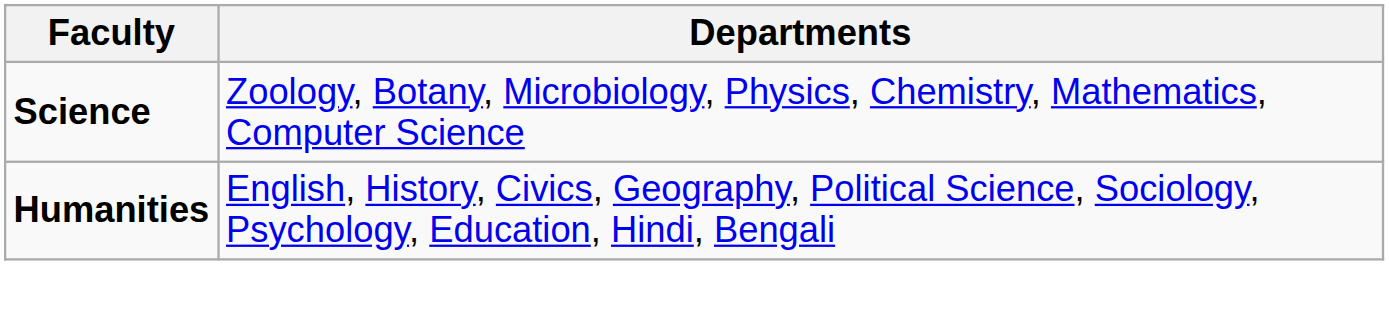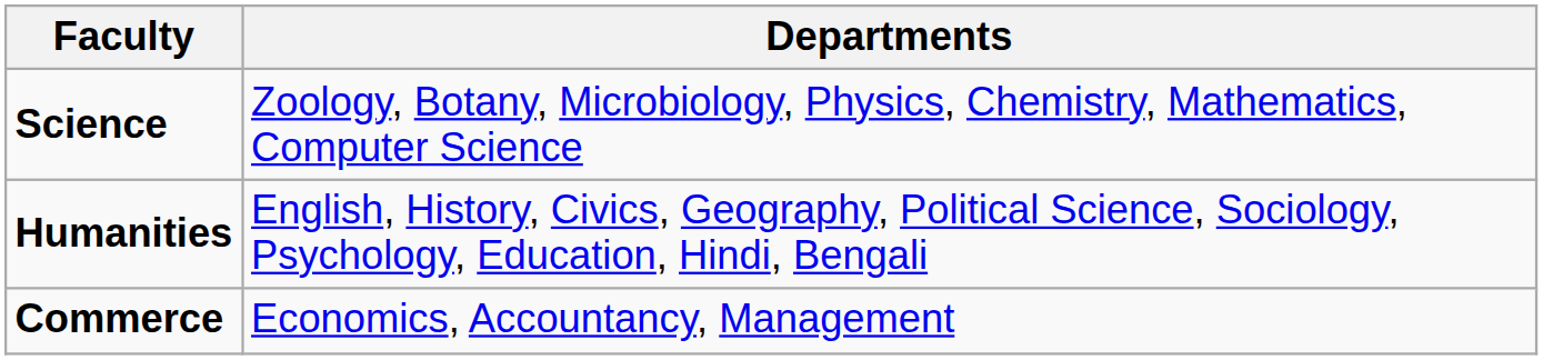+ row: Commerce | Economics, Accountancy, Management
